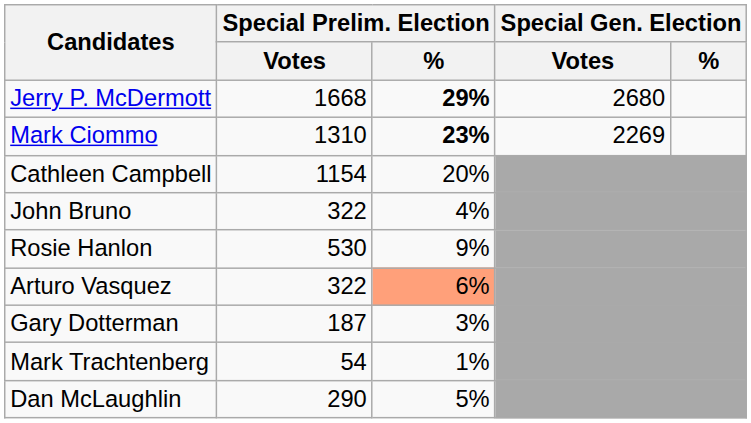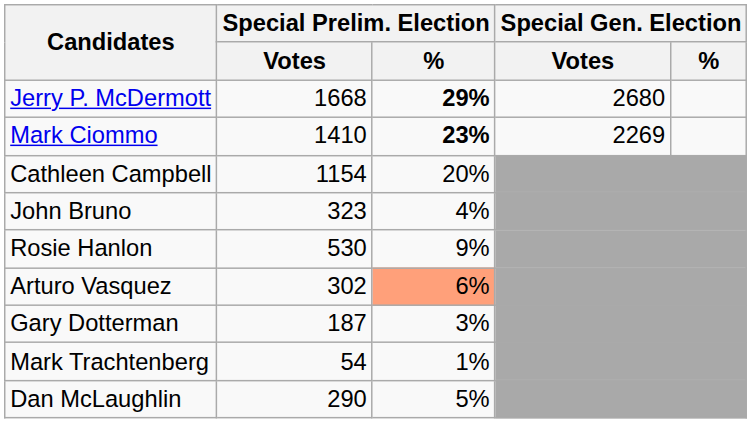Mark Ciommo | Special Prelim. Election / Votes: 1310 -> 1410
John Bruno | Special Prelim. Election / Votes: 322 -> 323
Arturo Vasquez | Special Prelim. Election / Votes: 322 -> 302
